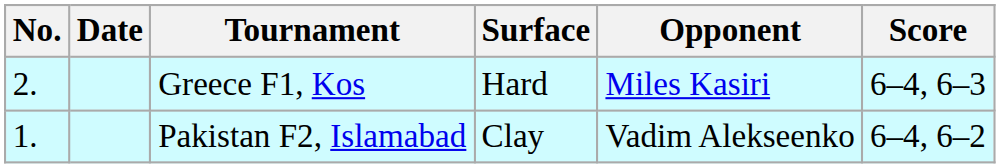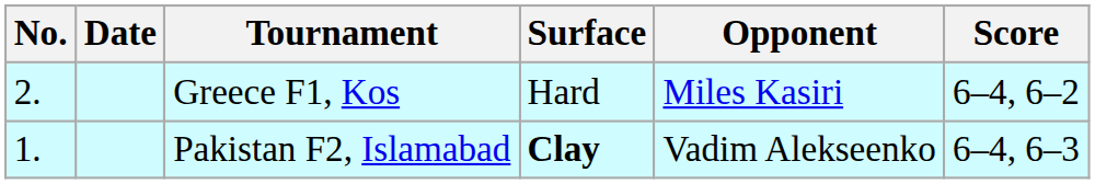Greece F1, Kos | Score: 6–4, 6–3 -> 6–4, 6–2
Pakistan F2, Islamabad | Surface: normal -> bold
Pakistan F2, Islamabad | Score: 6–4, 6–2 -> 6–4, 6–3
